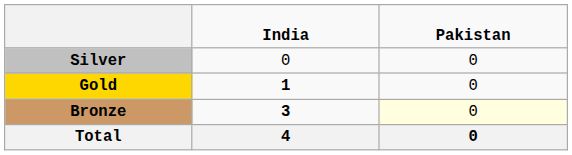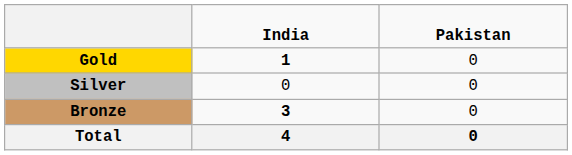rows swapped: Gold <-> Silver
Bronze | column 3: lightyellow background -> no background
